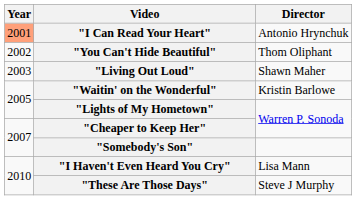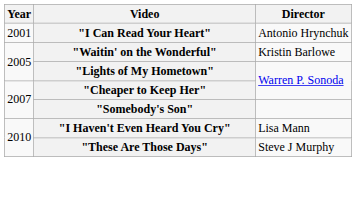"I Can Read Your Heart" | Year: lightsalmon background -> no background
- row: 2002 | "You Can't Hide Beautiful" | Thom Oliphant
- row: 2003 | "Living Out Loud" | Shawn Maher
